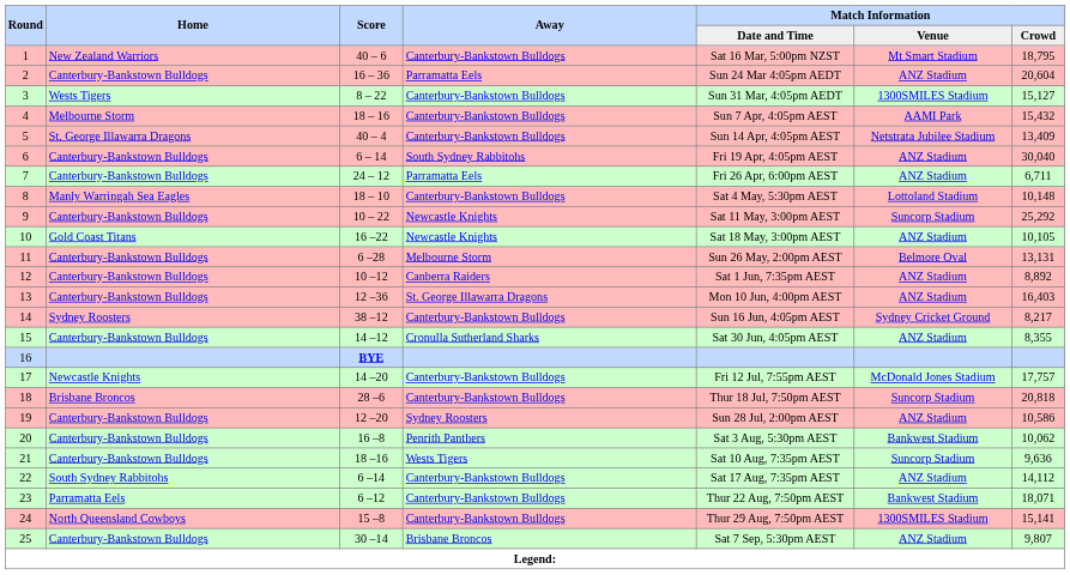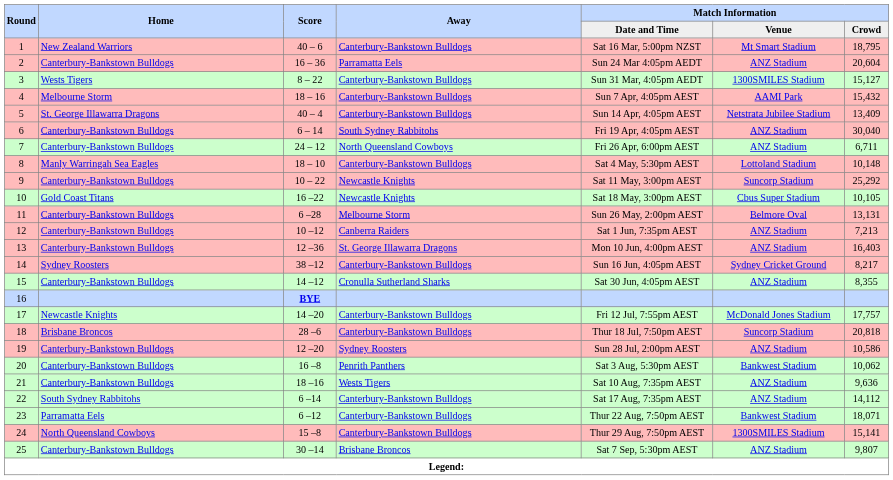7 | Away: Parramatta Eels -> North Queensland Cowboys
10 | Match Information / Venue: ANZ Stadium -> Cbus Super Stadium
12 | Match Information / Crowd: 8,892 -> 7,213
21 | Match Information / Venue: Suncorp Stadium -> ANZ Stadium
